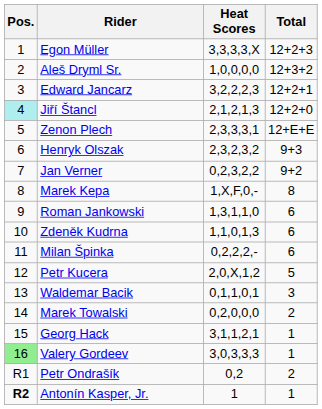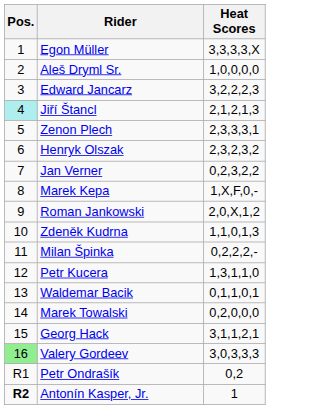- column: Total | 12+2+3 | 12+3+2 | 12+2+1 | 12+2+0 | 12+E+E | 9+3 | 9+2 | 8 | 6 | 6 | 6 | 5 | 3 | 2 | 1 | 1 | 2 | 1
Roman Jankowski | Heat Scores: 1,3,1,1,0 -> 2,0,X,1,2
Petr Kucera | Heat Scores: 2,0,X,1,2 -> 1,3,1,1,0
